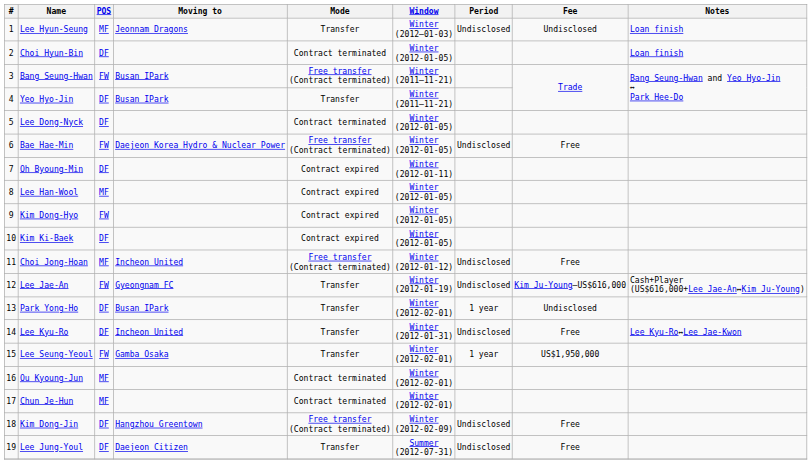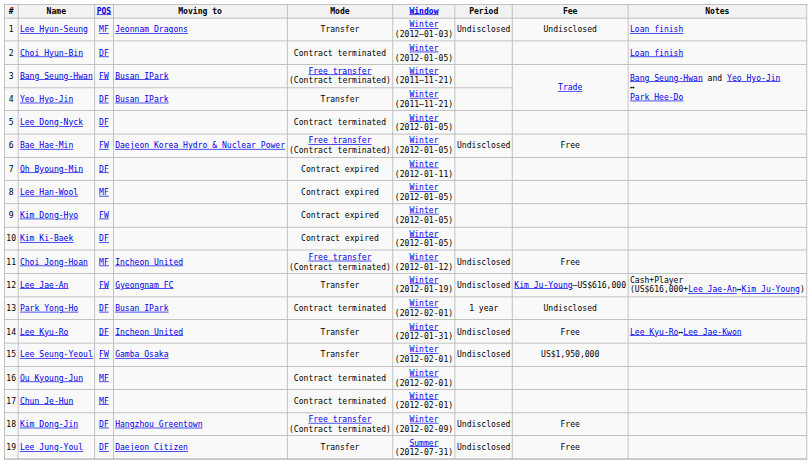Park Yong-Ho | Mode: Transfer -> Contract terminated
Lee Seung-Yeoul | Period: 1 year -> Undisclosed
